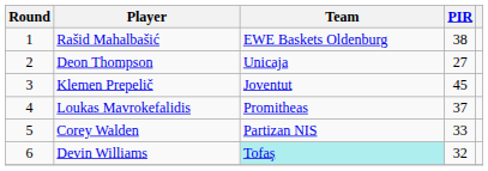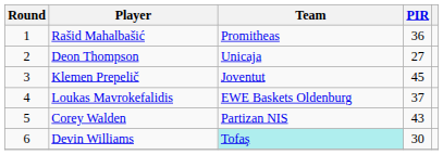Rašid Mahalbašić | Team: EWE Baskets Oldenburg -> Promitheas
Rašid Mahalbašić | PIR: 38 -> 36
Loukas Mavrokefalidis | Team: Promitheas -> EWE Baskets Oldenburg
Corey Walden | PIR: 33 -> 43
Devin Williams | PIR: 32 -> 30
